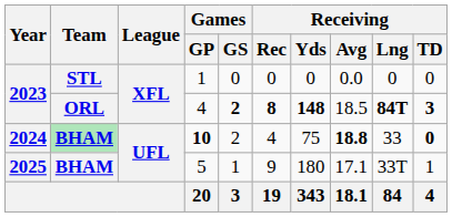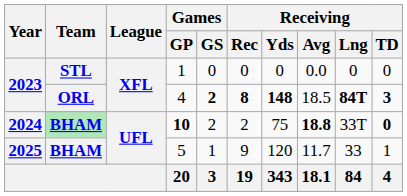10 | Receiving / Rec: 4 -> 2
10 | Receiving / Lng: 33 -> 33T
5 | Receiving / Yds: 180 -> 120
5 | Receiving / Avg: 17.1 -> 11.7
5 | Receiving / Lng: 33T -> 33
